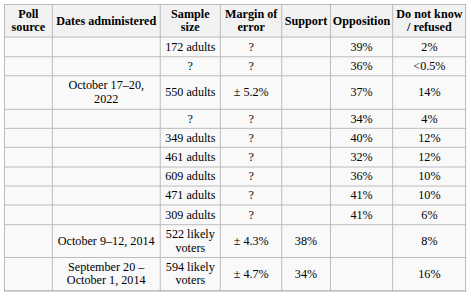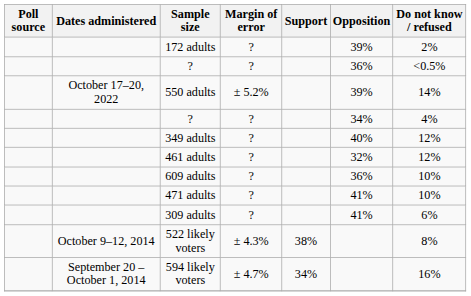550 adults | Opposition: 37% -> 39%
